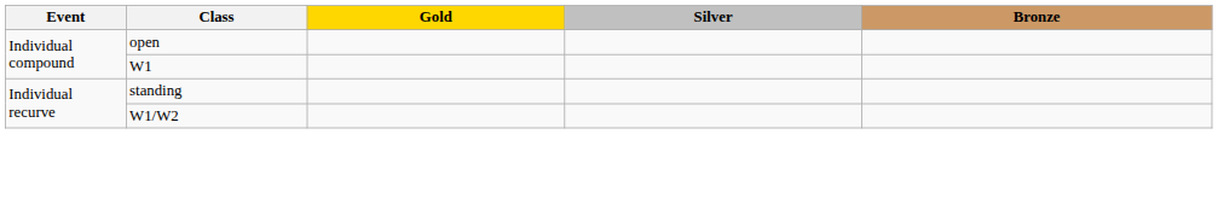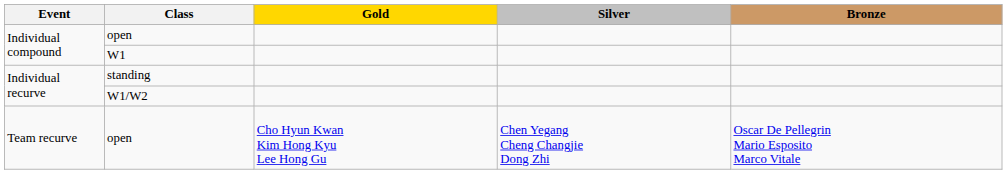+ row: Team recurve | open | Cho Hyun Kwan Kim Hong Kyu Lee Hong Gu | Chen Yegang Cheng Changjie Dong Zhi | Oscar De Pellegrin Mario Esposito Marco Vitale
